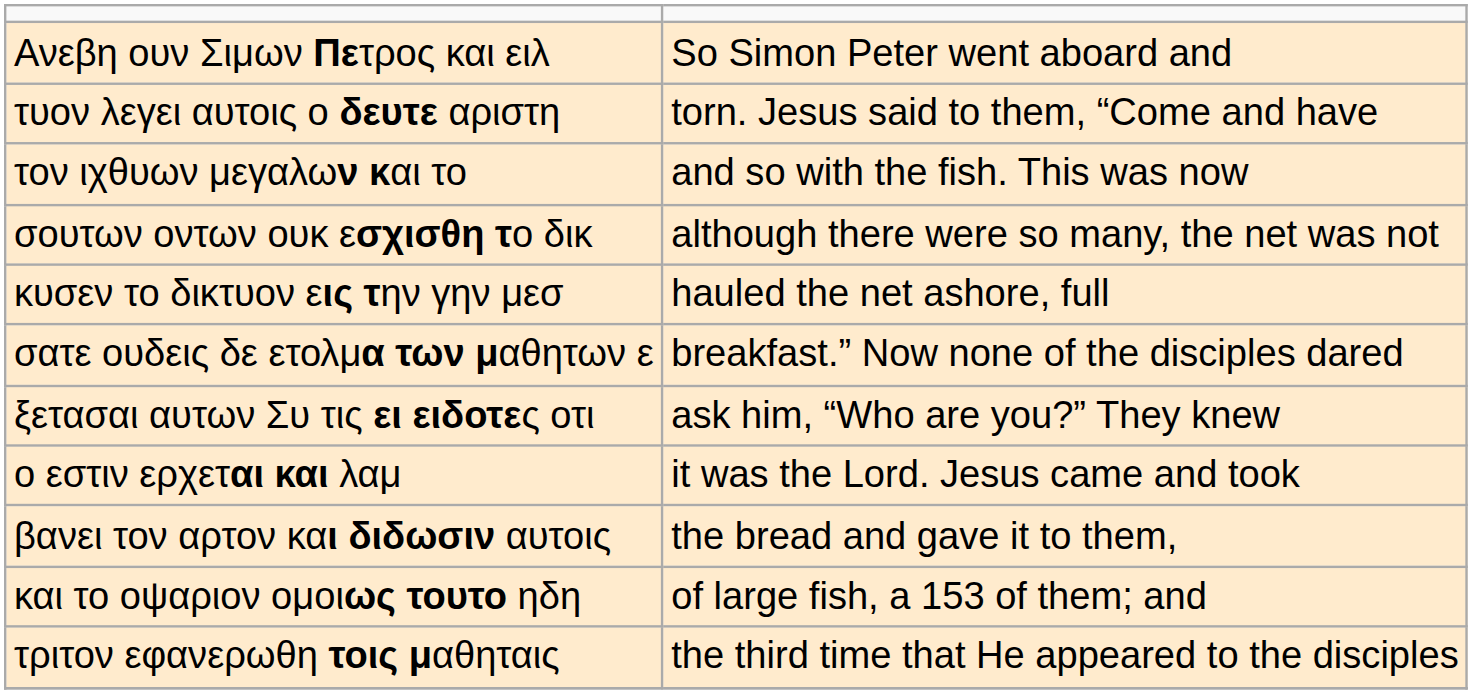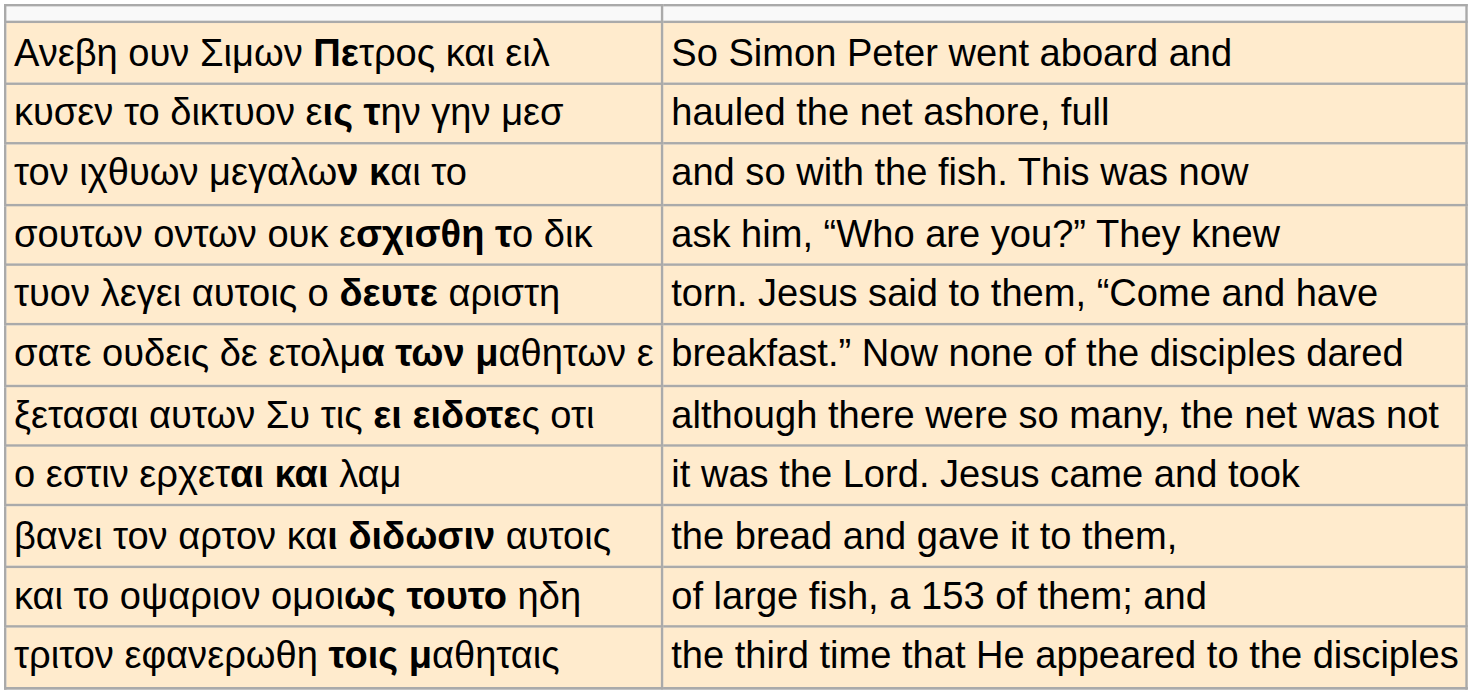rows swapped: κυσεν το δικτυον εις την γην μεσ <-> τυον λεγει αυτοις ο δευτε αριστη
σουτων οντων ουκ εσχισθη το δικ | column 2: although there were so many, the net was not -> ask him, “Who are you?” They knew
ξετασαι αυτων Συ τις ει ειδοτες οτι | column 2: ask him, “Who are you?” They knew -> although there were so many, the net was not
